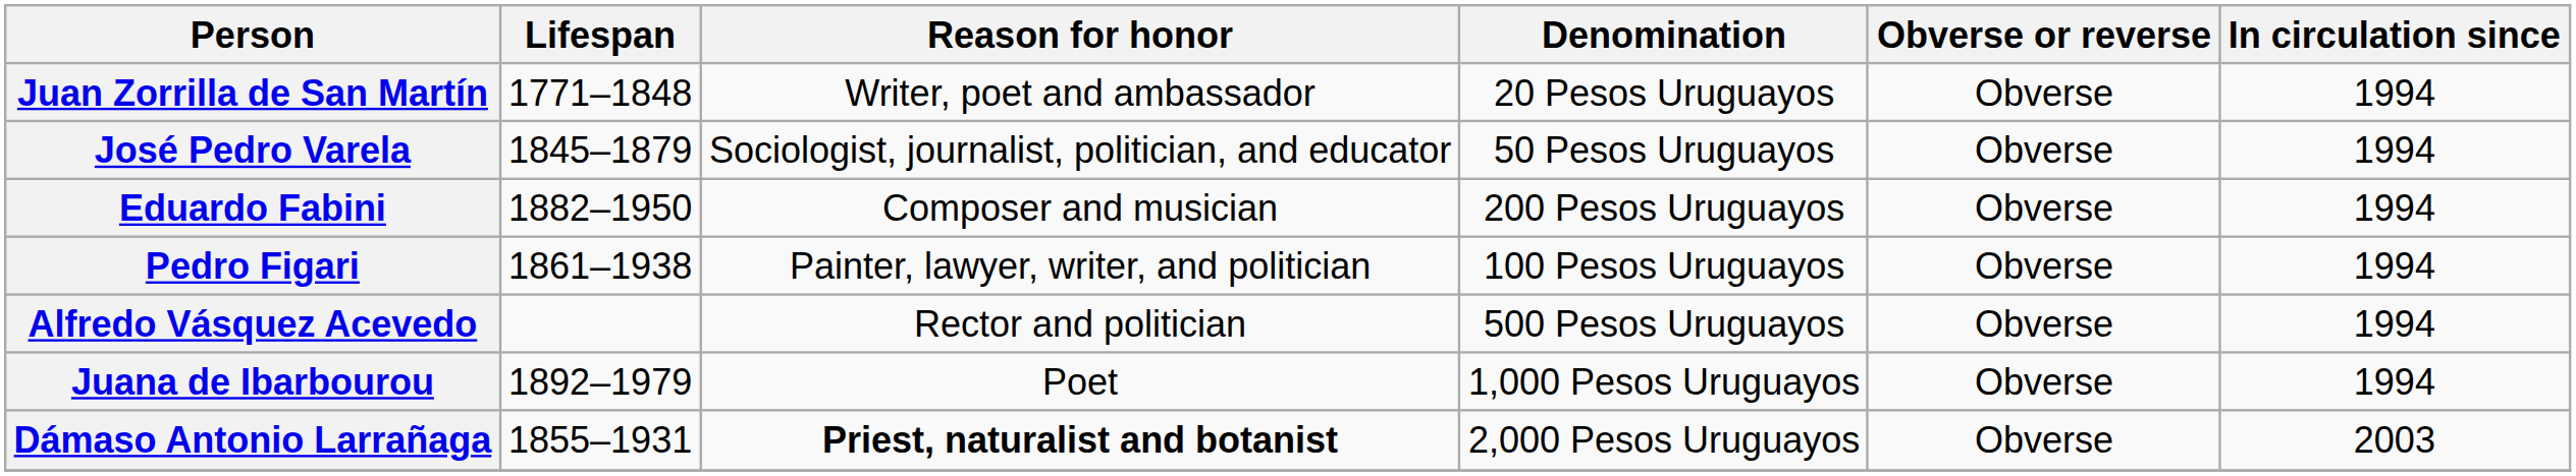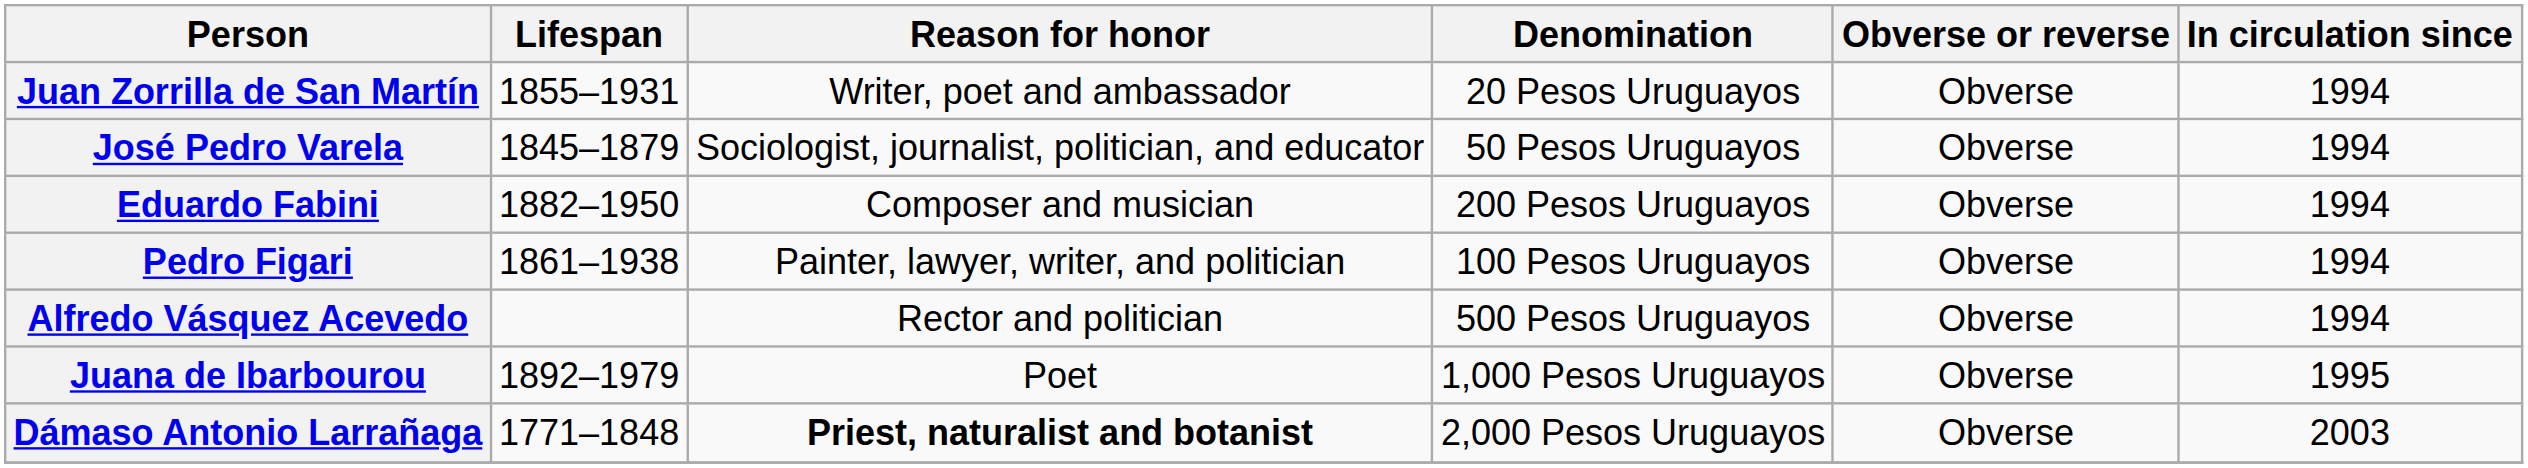Juan Zorrilla de San Martín | Lifespan: 1771–1848 -> 1855–1931
Juana de Ibarbourou | In circulation since: 1994 -> 1995
Dámaso Antonio Larrañaga | Lifespan: 1855–1931 -> 1771–1848
